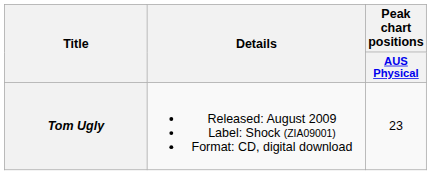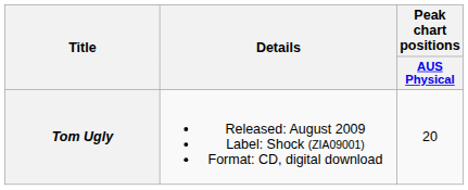Tom Ugly | Peak chart positions / AUS Physical: 23 -> 20
